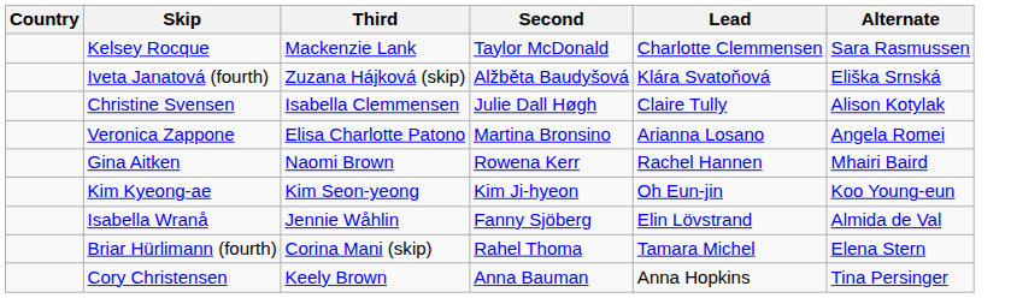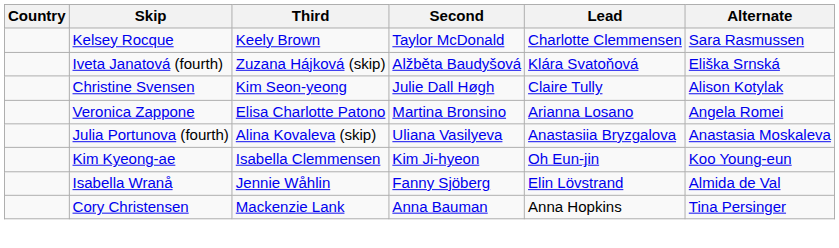Kelsey Rocque | Third: Mackenzie Lank -> Keely Brown
Christine Svensen | Third: Isabella Clemmensen -> Kim Seon-yeong
+ row: Julia Portunova (fourth) | Alina Kovaleva (skip) | Uliana Vasilyeva | Anastasiia Bryzgalova | Anastasia Moskaleva
- row: Gina Aitken | Naomi Brown | Rowena Kerr | Rachel Hannen | Mhairi Baird
Kim Kyeong-ae | Third: Kim Seon-yeong -> Isabella Clemmensen
- row: Briar Hürlimann (fourth) | Corina Mani (skip) | Rahel Thoma | Tamara Michel | Elena Stern
Cory Christensen | Third: Keely Brown -> Mackenzie Lank
